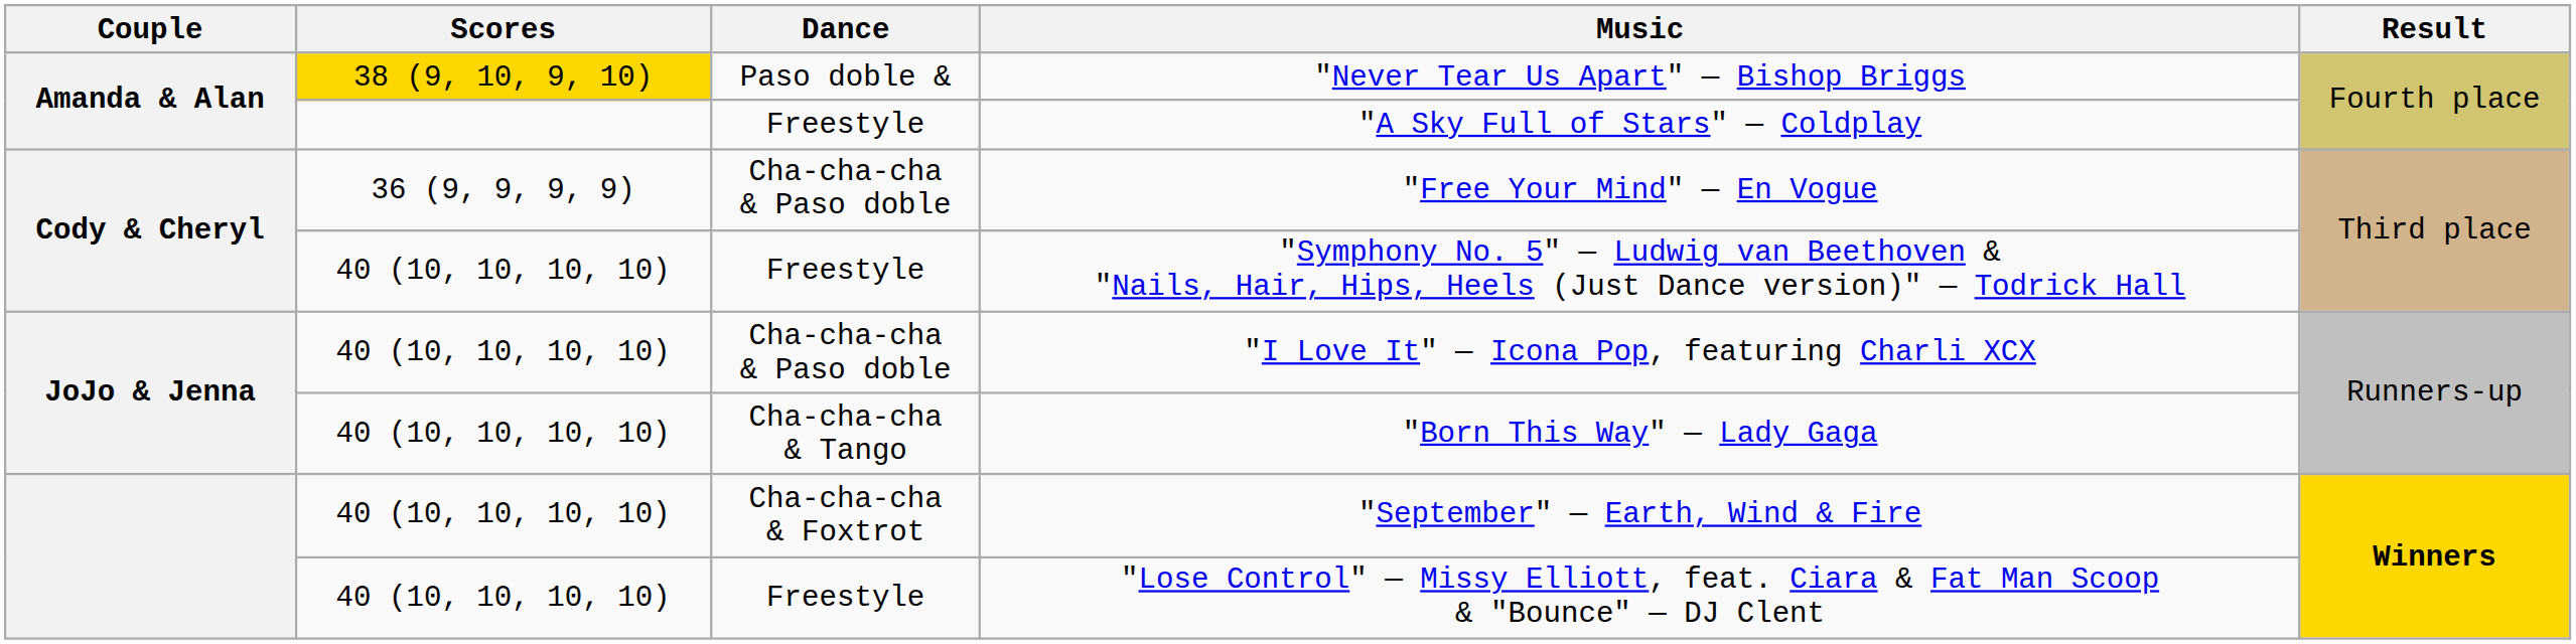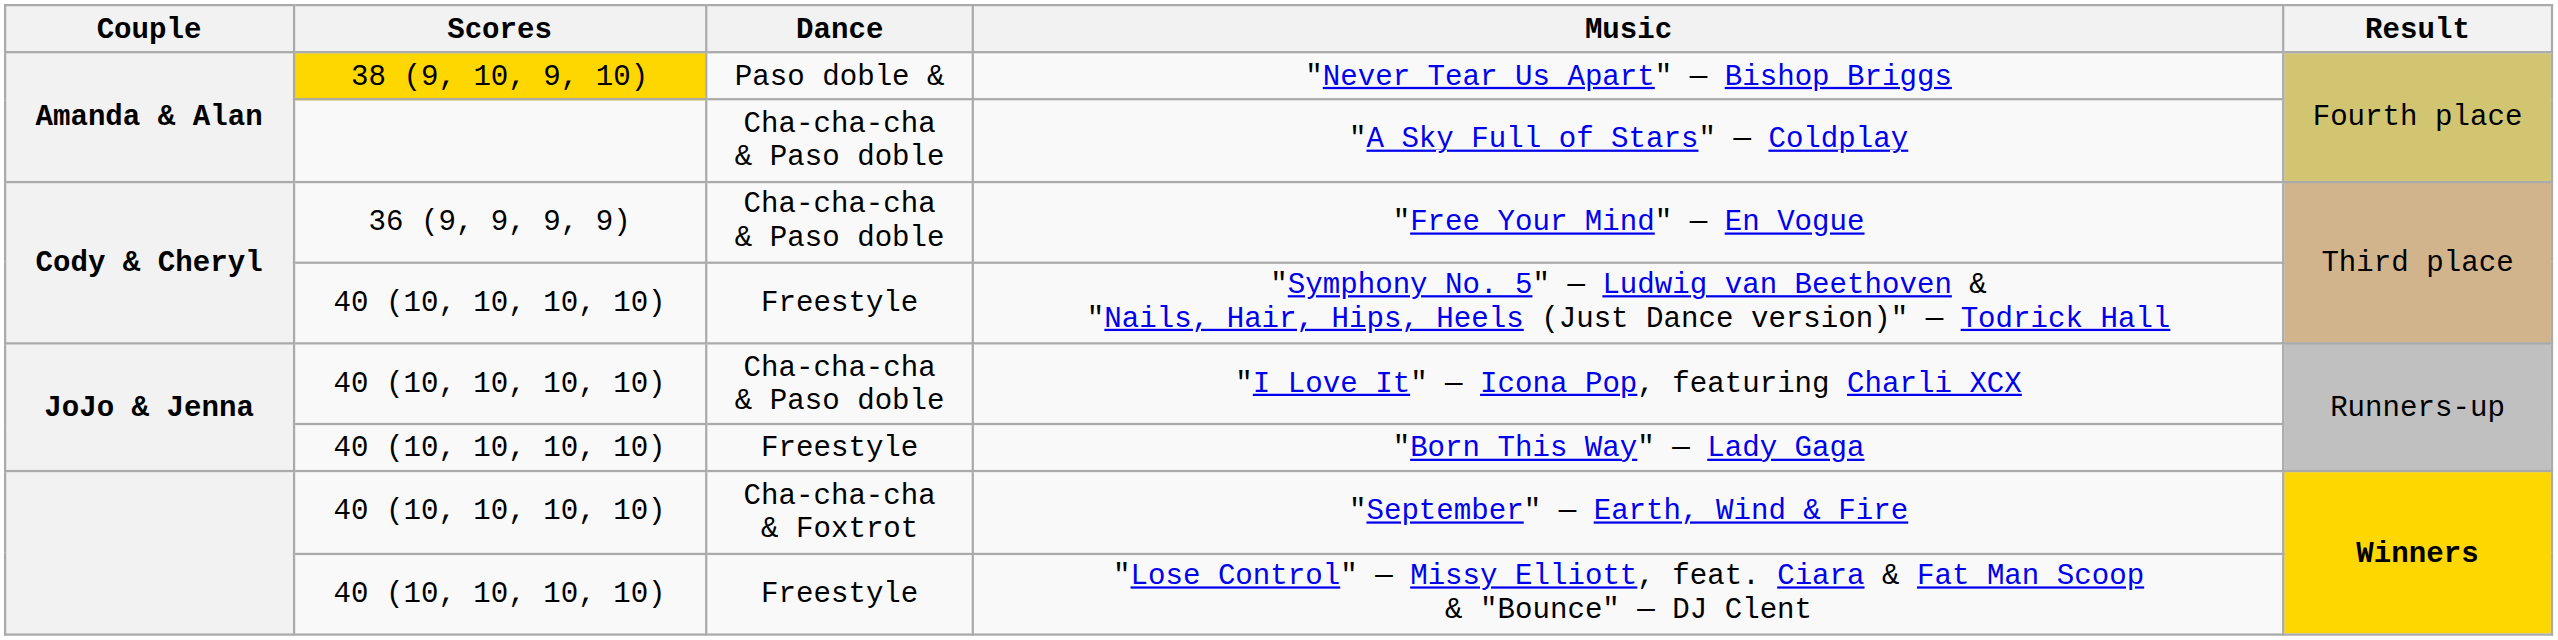"A Sky Full of Stars" — Coldplay | Dance: Freestyle -> Cha-cha-cha & Paso doble
"Born This Way" — Lady Gaga | Dance: Cha-cha-cha & Tango -> Freestyle
